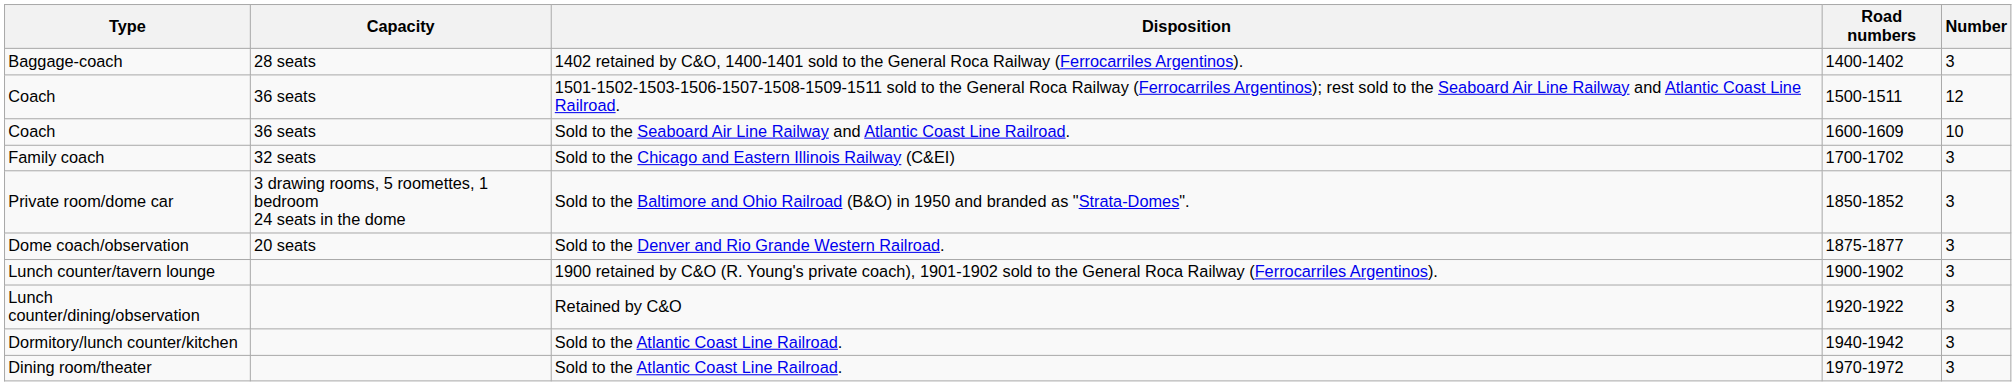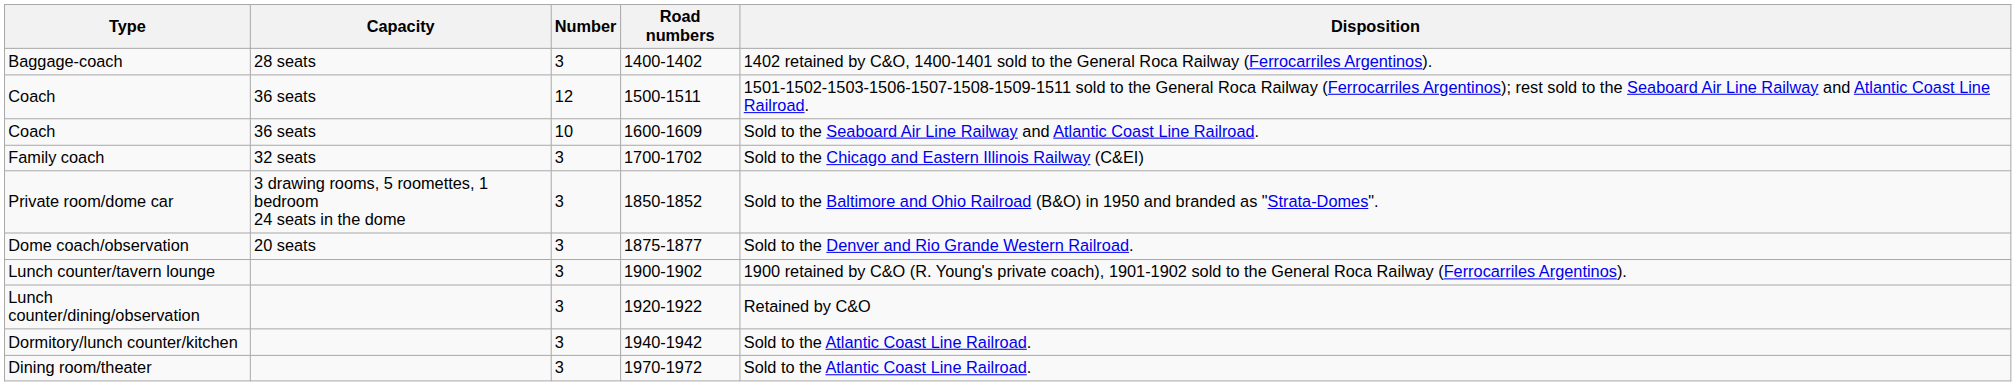columns swapped: Number <-> Disposition
